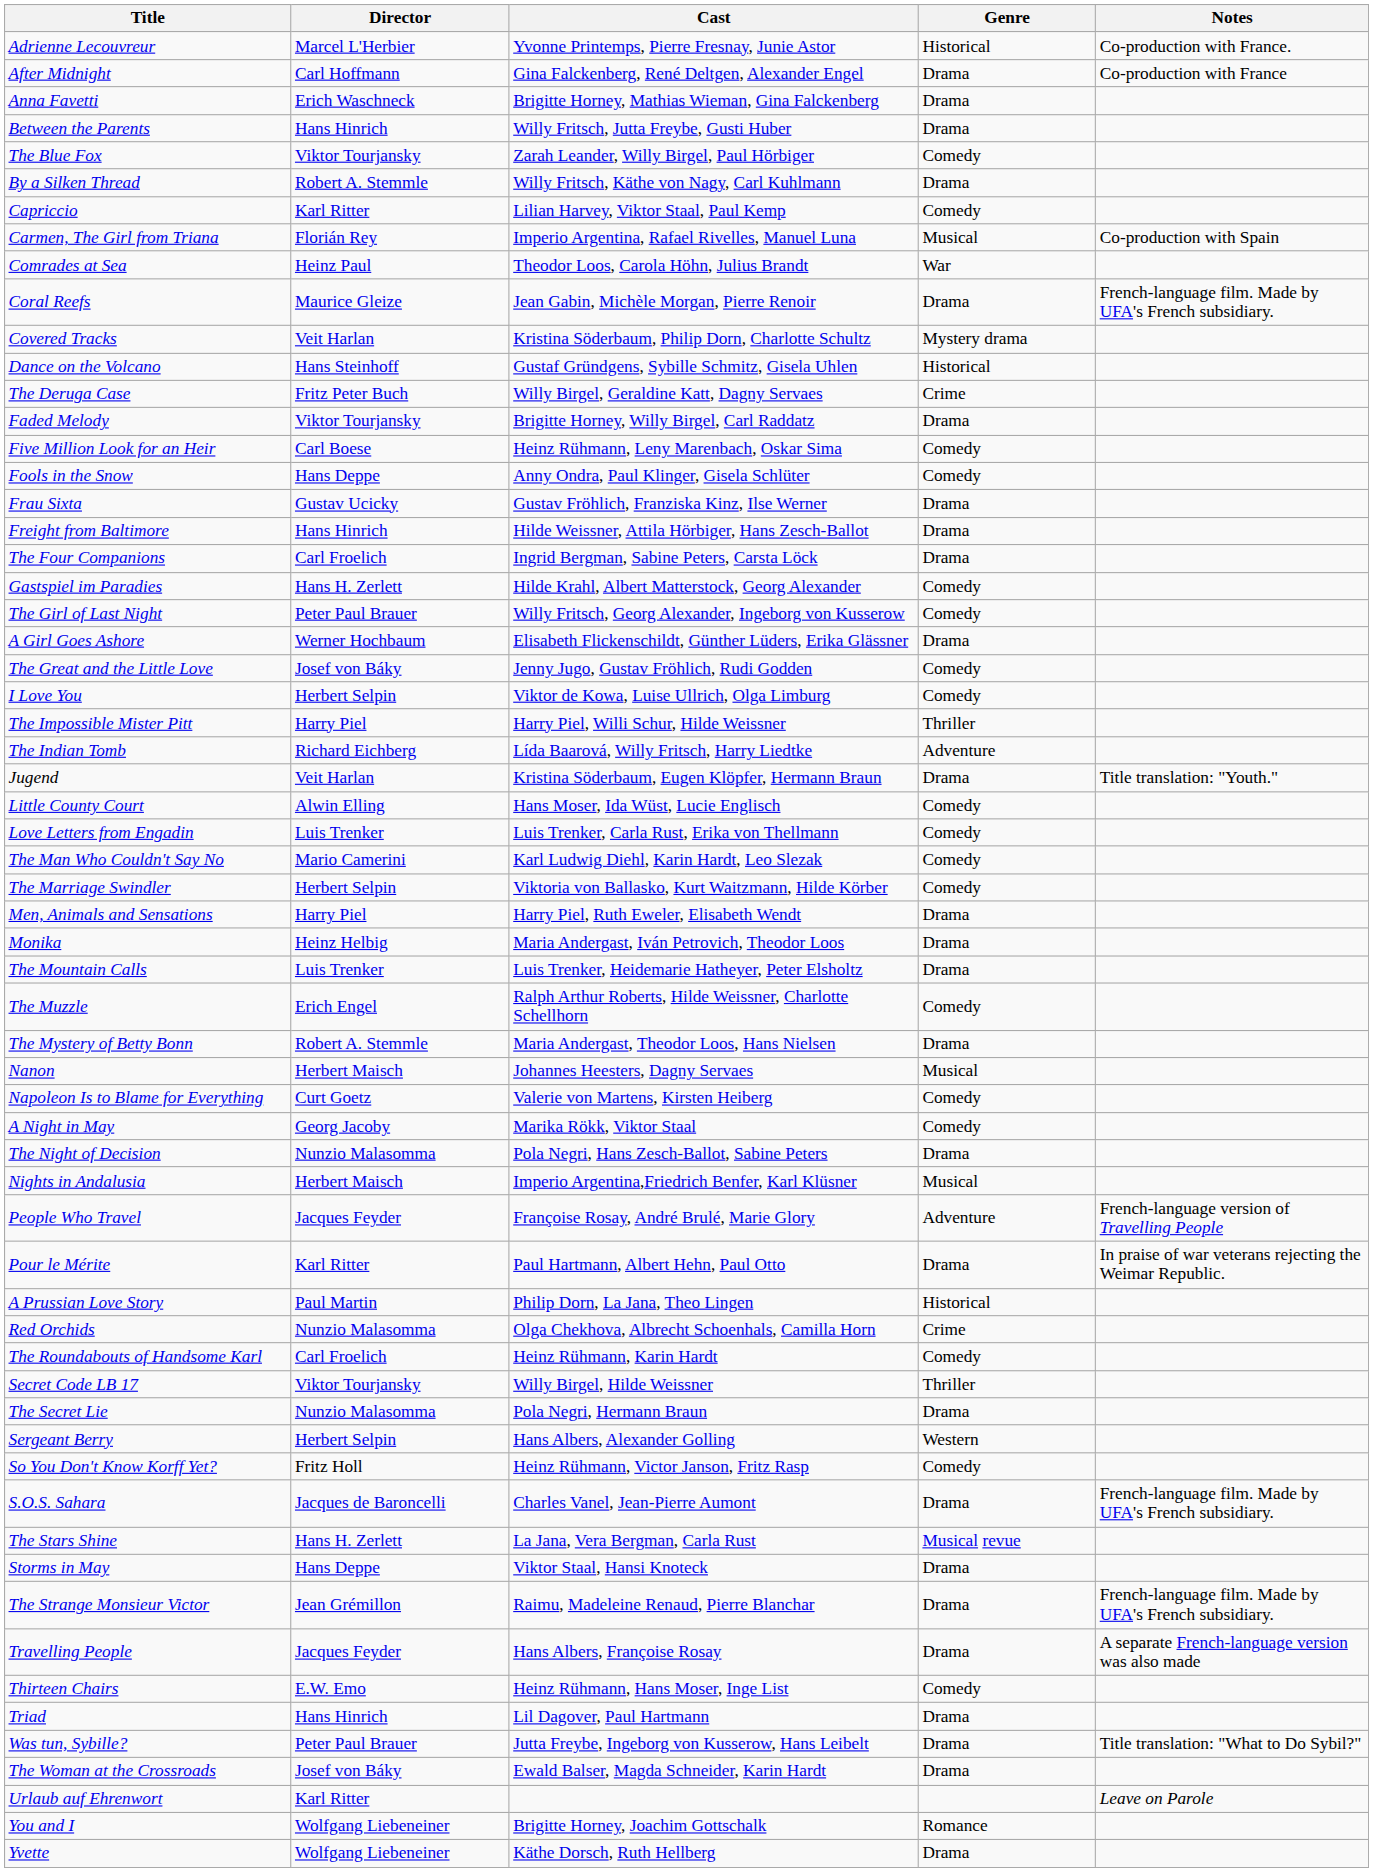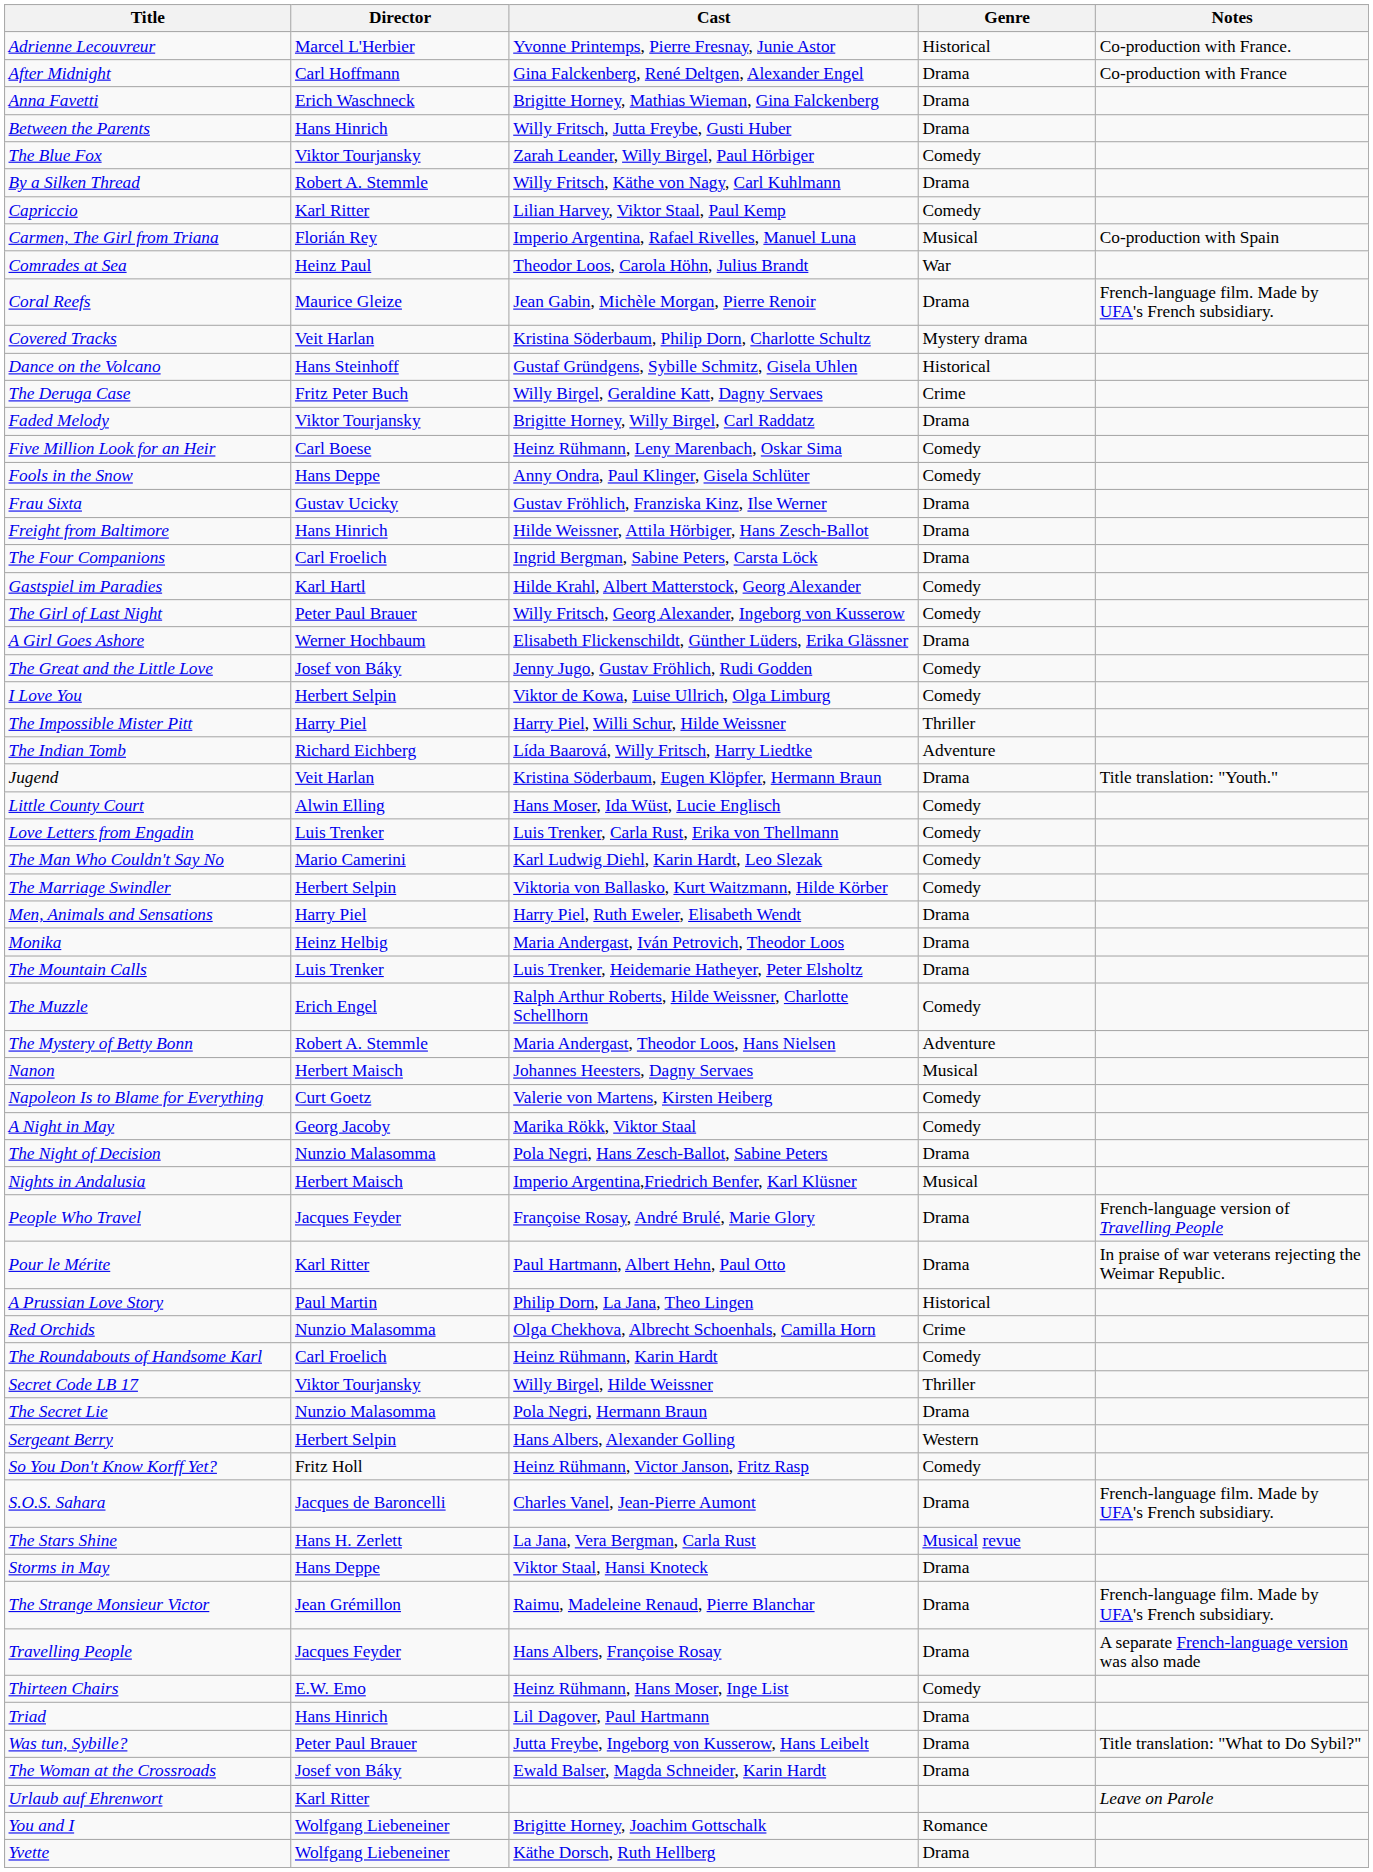Gastspiel im Paradies | Director: Hans H. Zerlett -> Karl Hartl
The Mystery of Betty Bonn | Genre: Drama -> Adventure
People Who Travel | Genre: Adventure -> Drama
